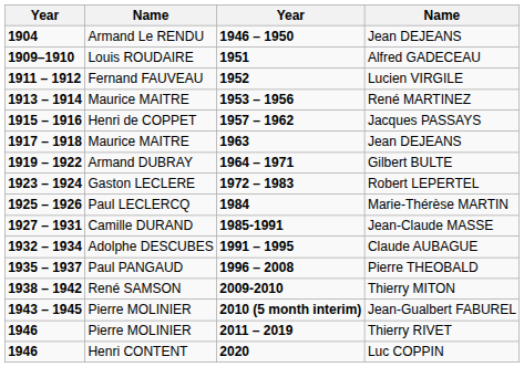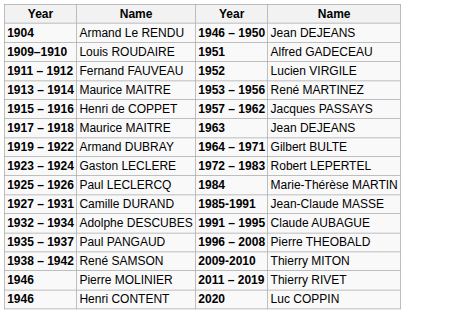- row: 1943 – 1945 | Pierre MOLINIER | 2010 (5 month interim) | Jean-Gualbert FABUREL
